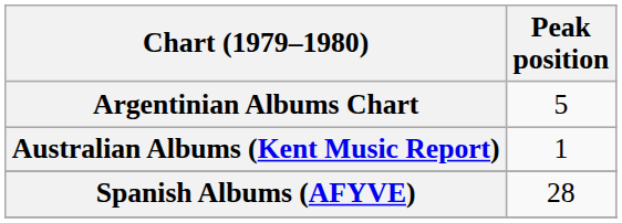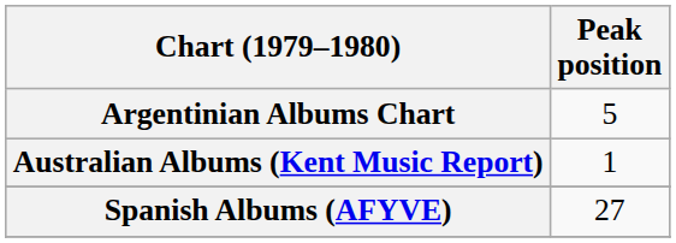Spanish Albums (AFYVE) | Peak position: 28 -> 27
